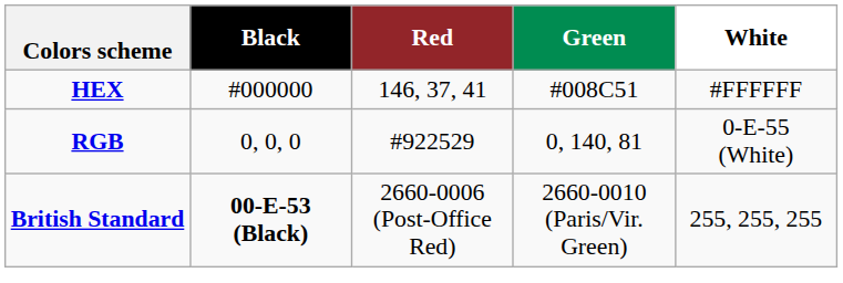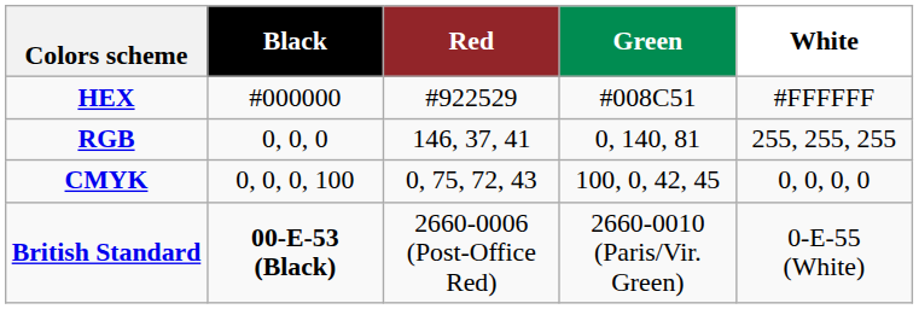HEX | Red: 146, 37, 41 -> #922529
RGB | Red: #922529 -> 146, 37, 41
RGB | White: 0-E-55 (White) -> 255, 255, 255
+ row: CMYK | 0, 0, 0, 100 | 0, 75, 72, 43 | 100, 0, 42, 45 | 0, 0, 0, 0
British Standard | White: 255, 255, 255 -> 0-E-55 (White)
